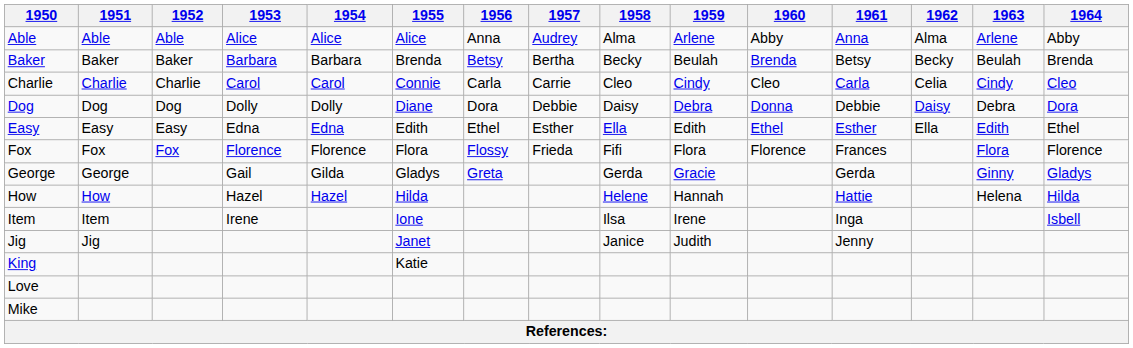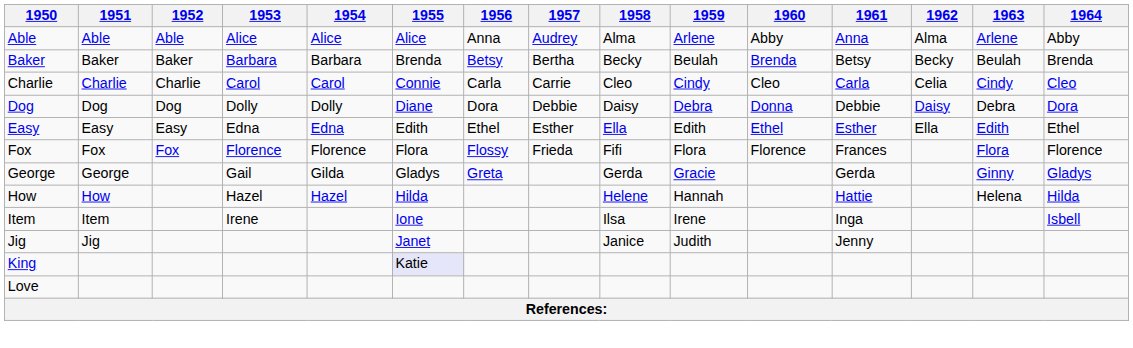King | 1955: no background -> lavender background
- row: Mike
